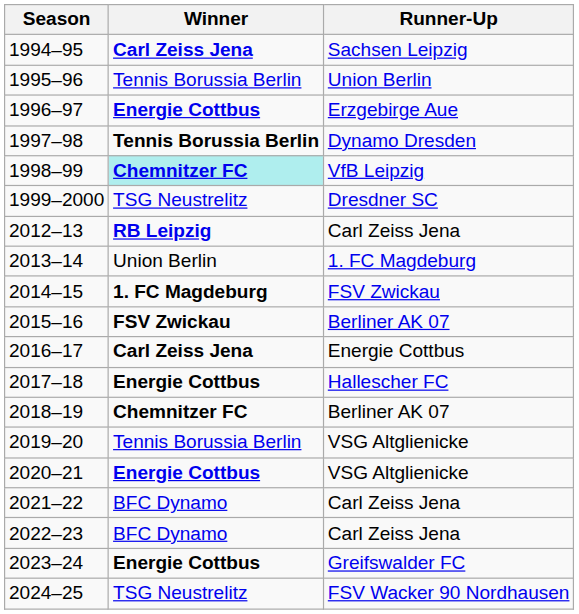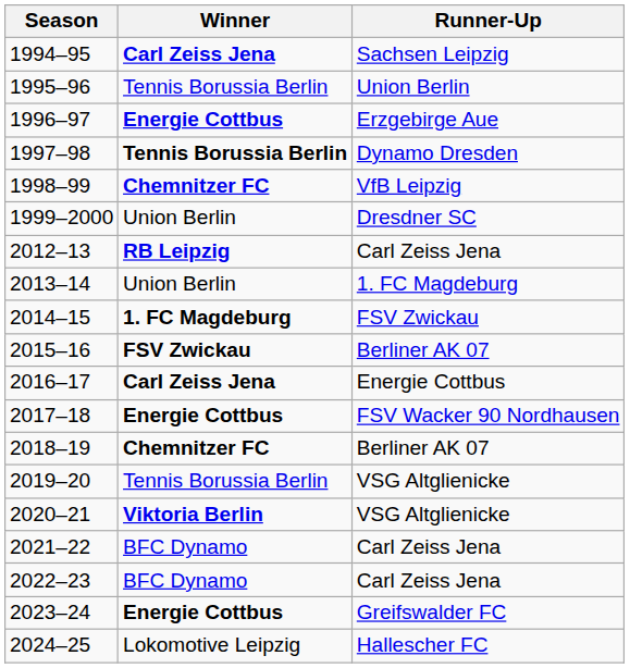1998–99 | Winner: paleturquoise background -> no background
1999–2000 | Winner: TSG Neustrelitz -> Union Berlin
2017–18 | Runner-Up: Hallescher FC -> FSV Wacker 90 Nordhausen
2020–21 | Winner: Energie Cottbus -> Viktoria Berlin
2024–25 | Winner: TSG Neustrelitz -> Lokomotive Leipzig
2024–25 | Runner-Up: FSV Wacker 90 Nordhausen -> Hallescher FC
